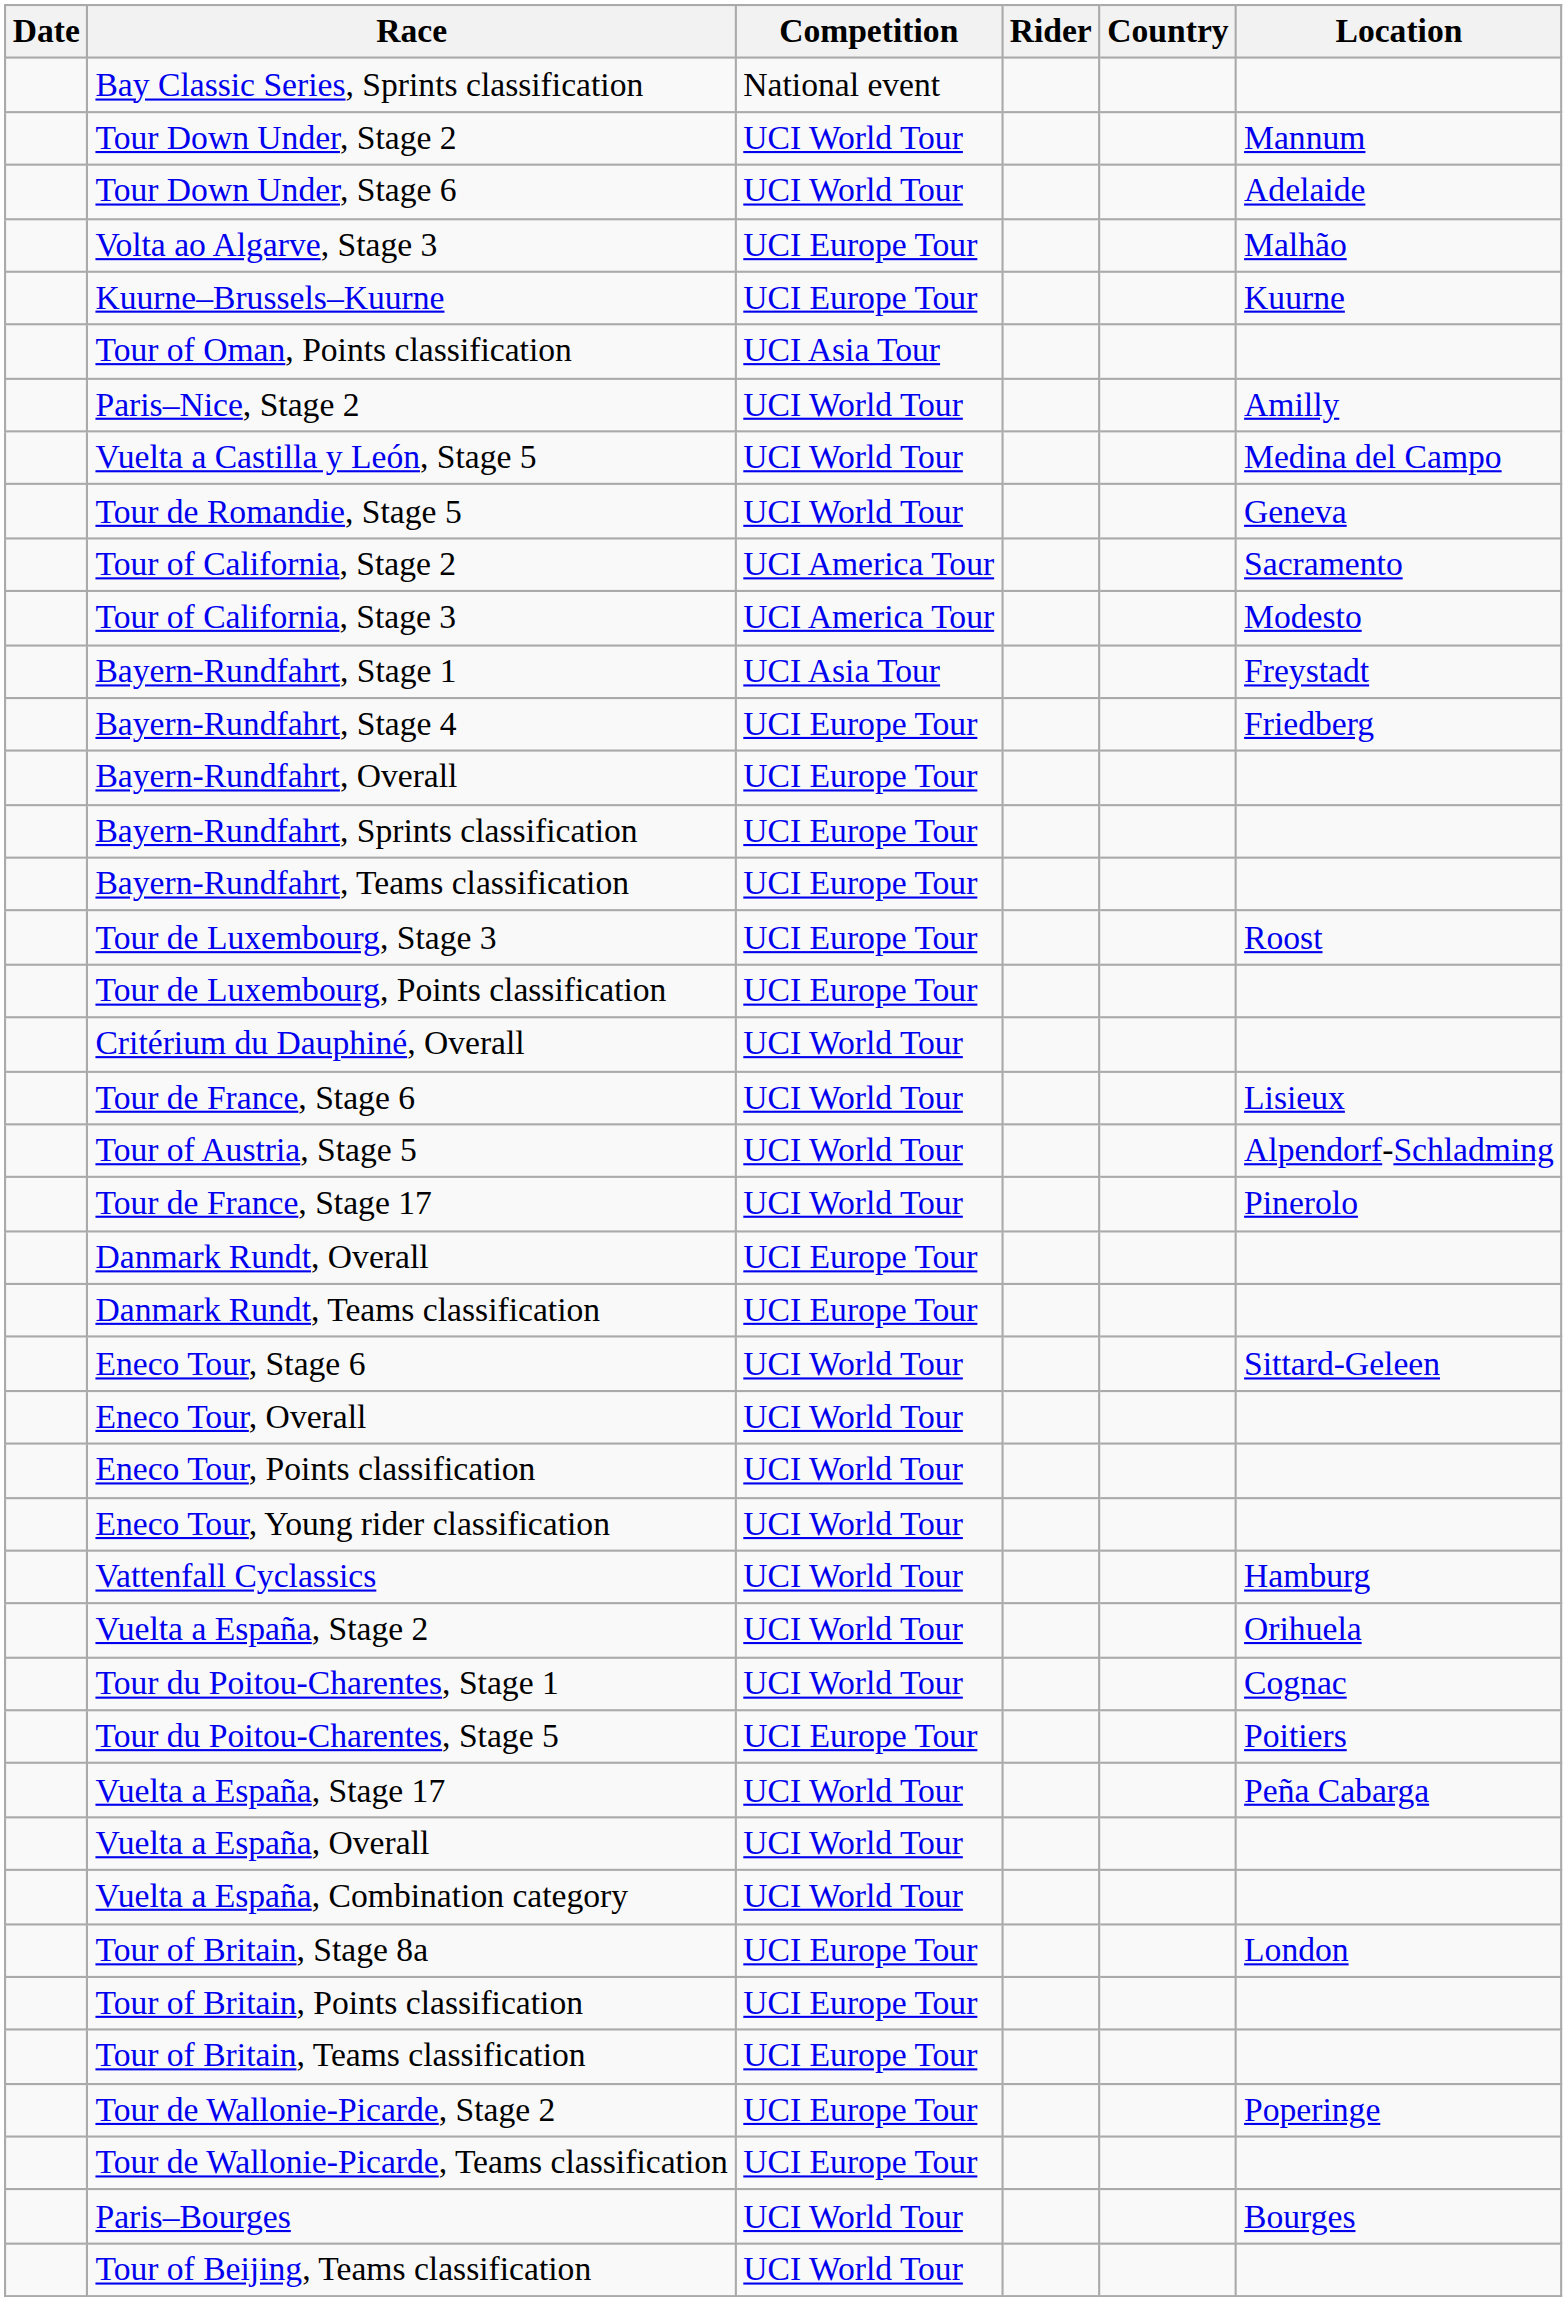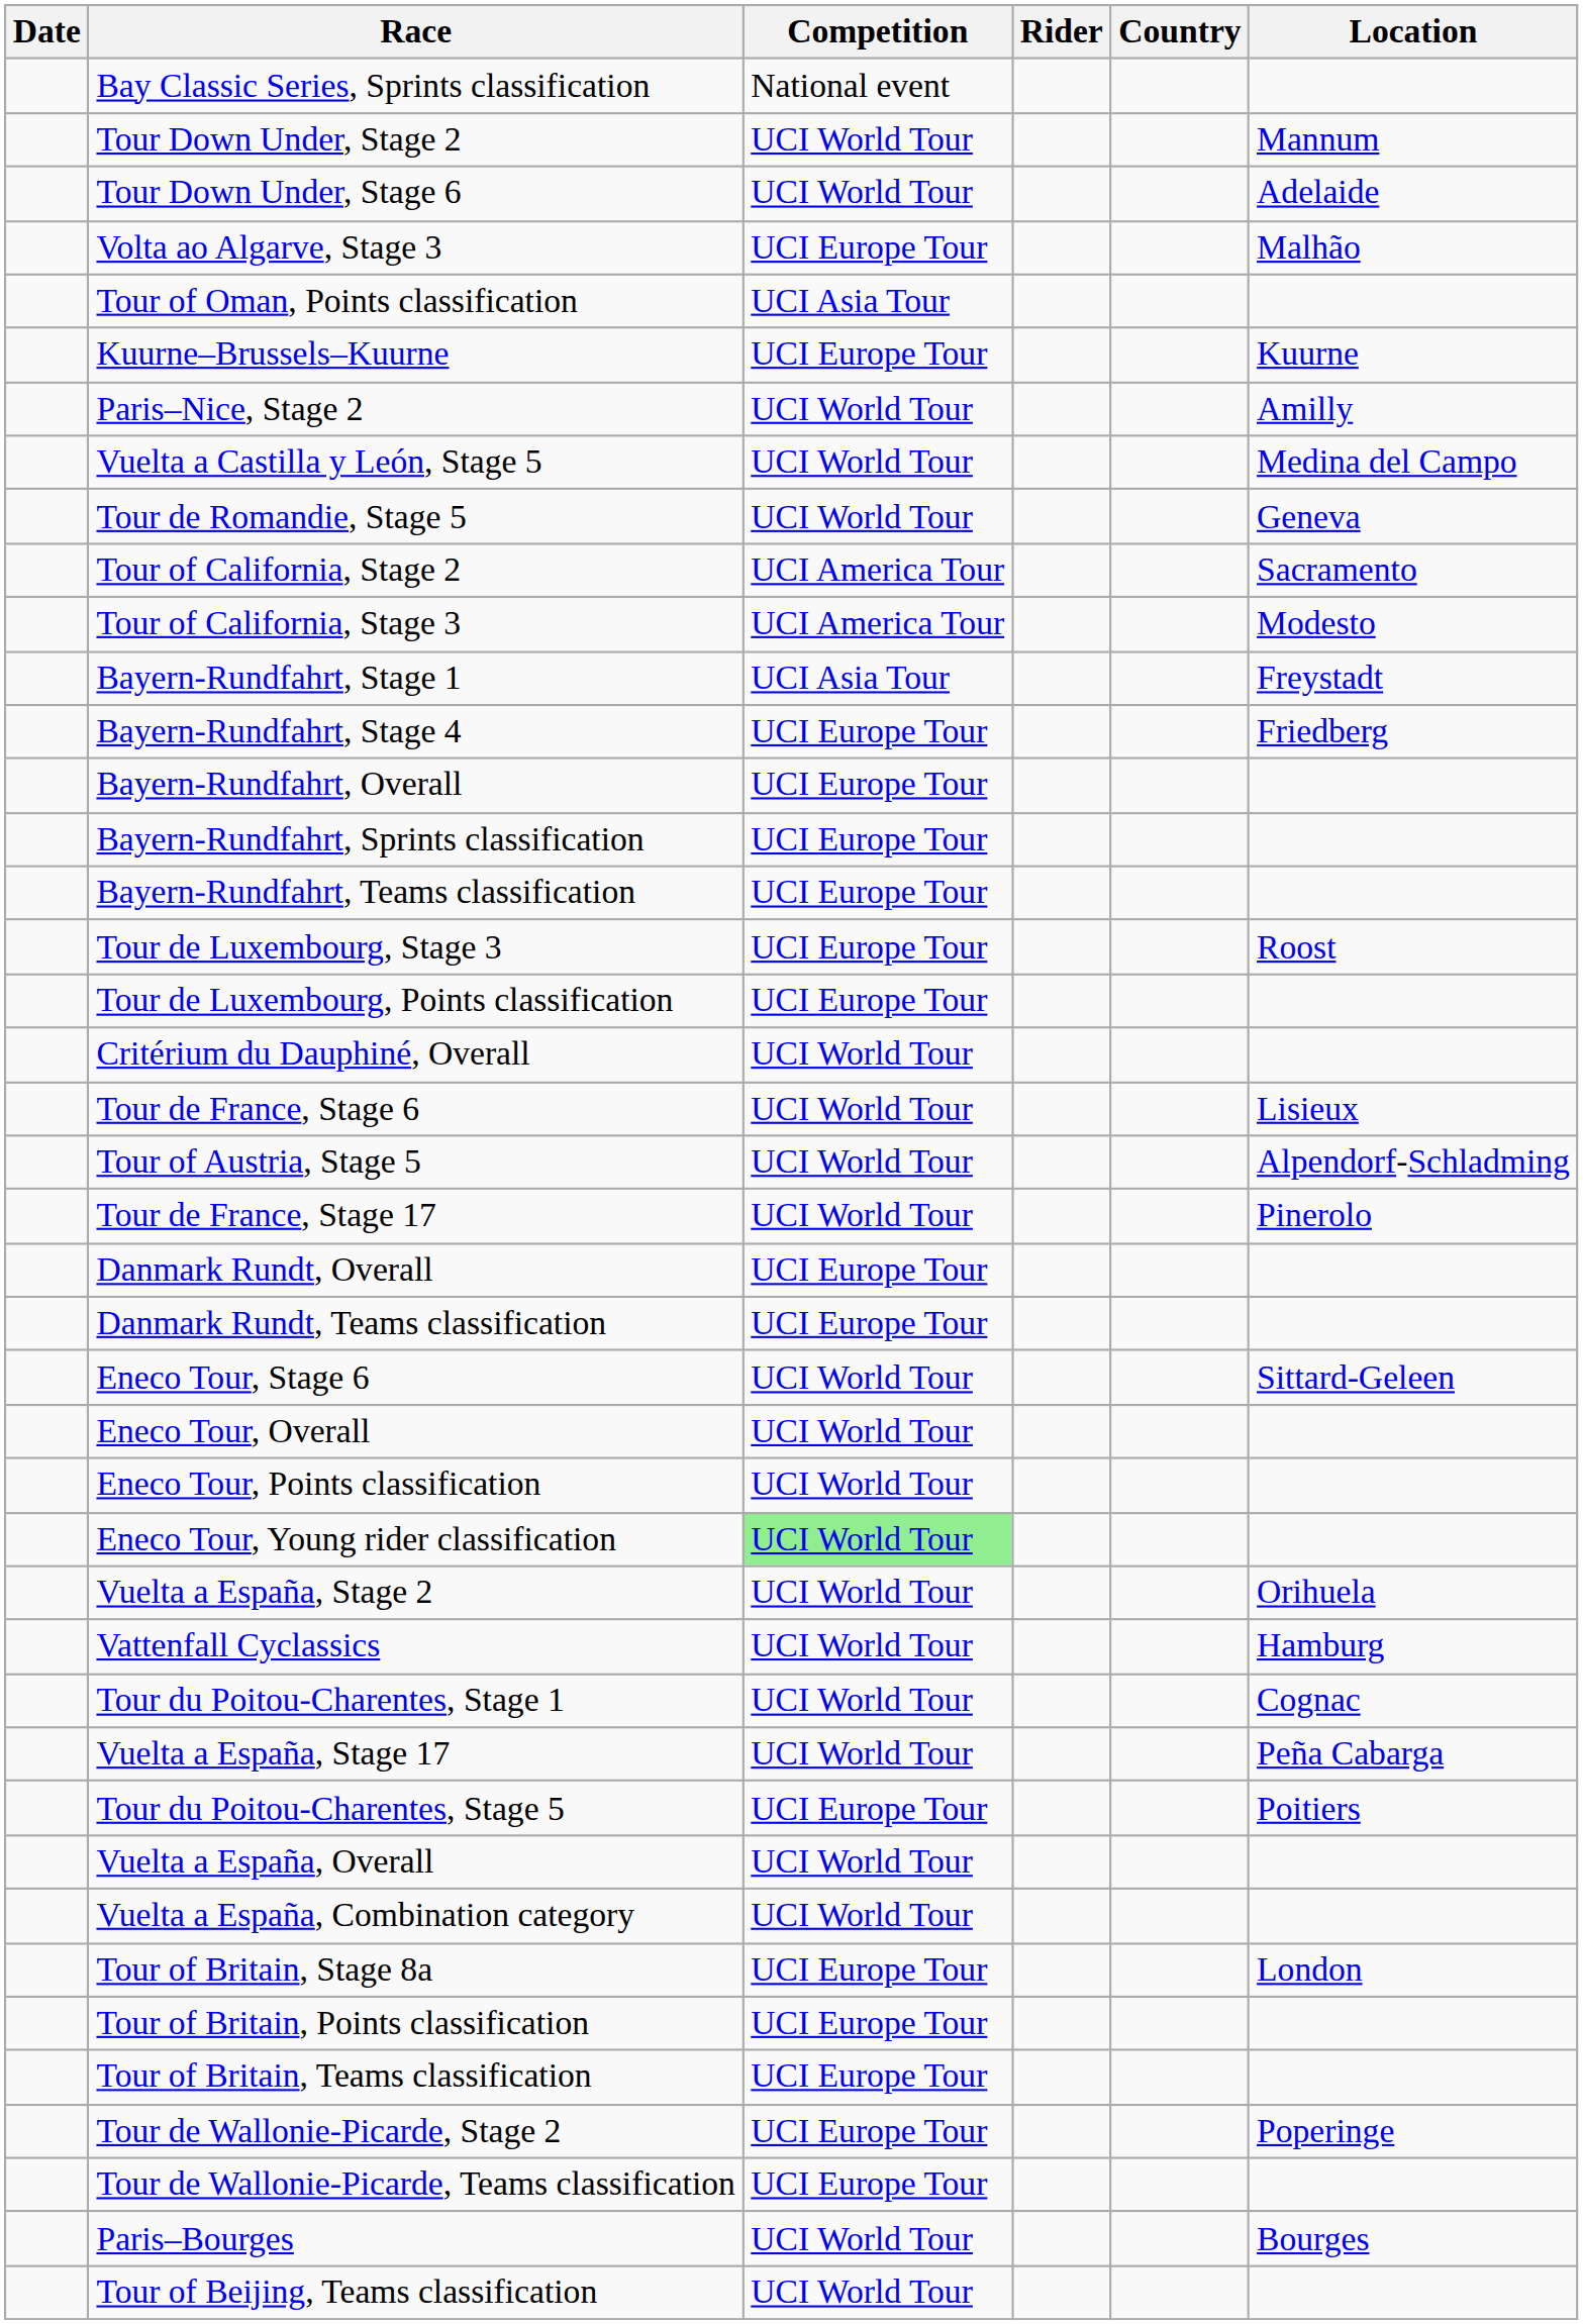rows swapped: Tour of Oman, Points classification <-> Kuurne–Brussels–Kuurne
Eneco Tour, Young rider classification | Competition: no background -> lightgreen background
rows swapped: Vattenfall Cyclassics <-> Vuelta a España, Stage 2
rows swapped: Tour du Poitou-Charentes, Stage 5 <-> Vuelta a España, Stage 17
